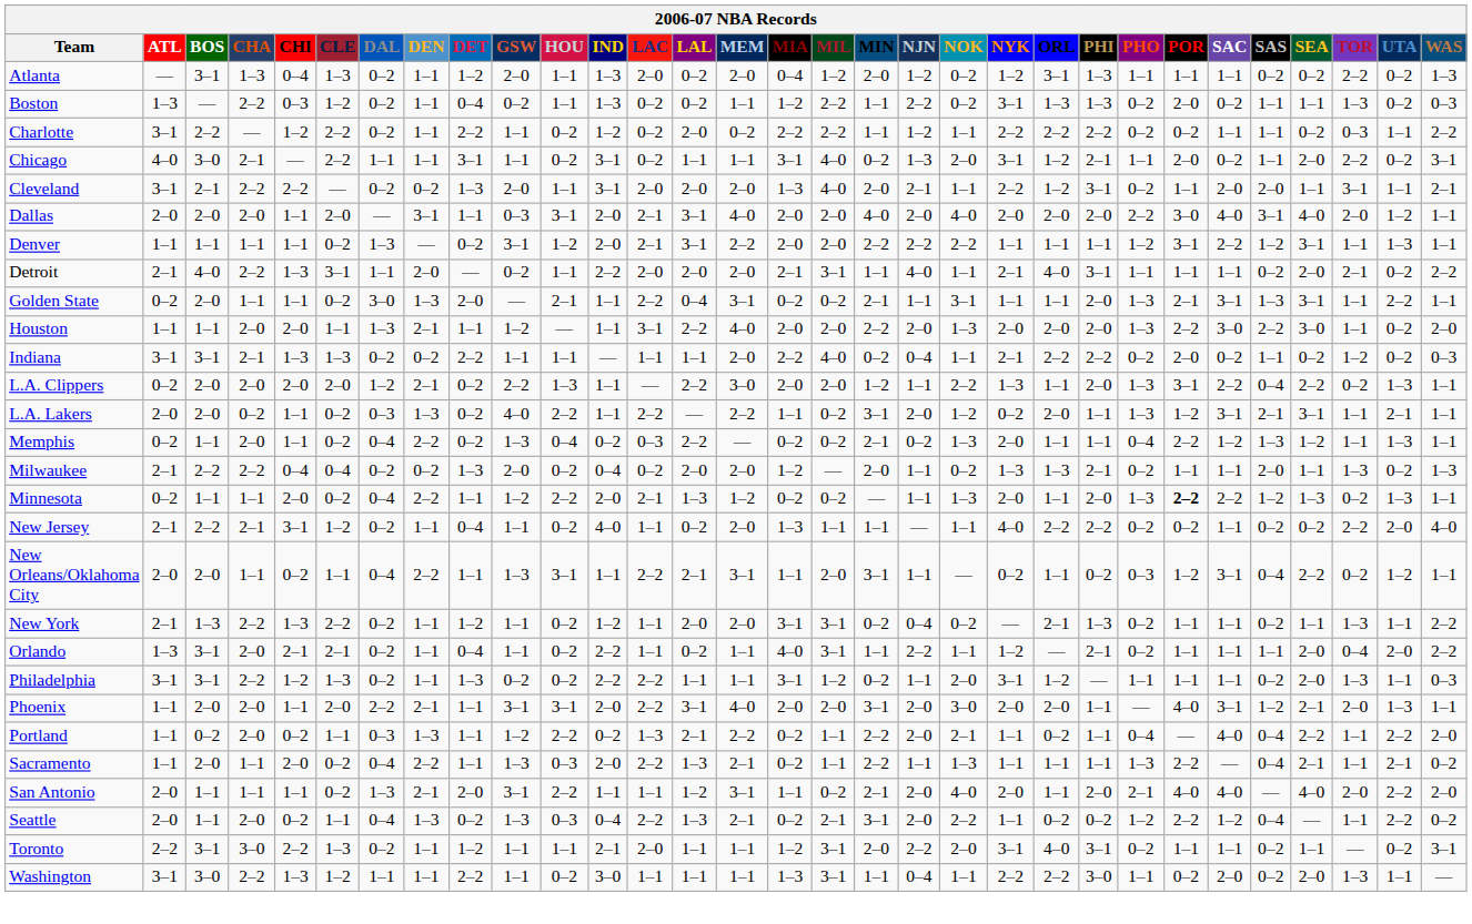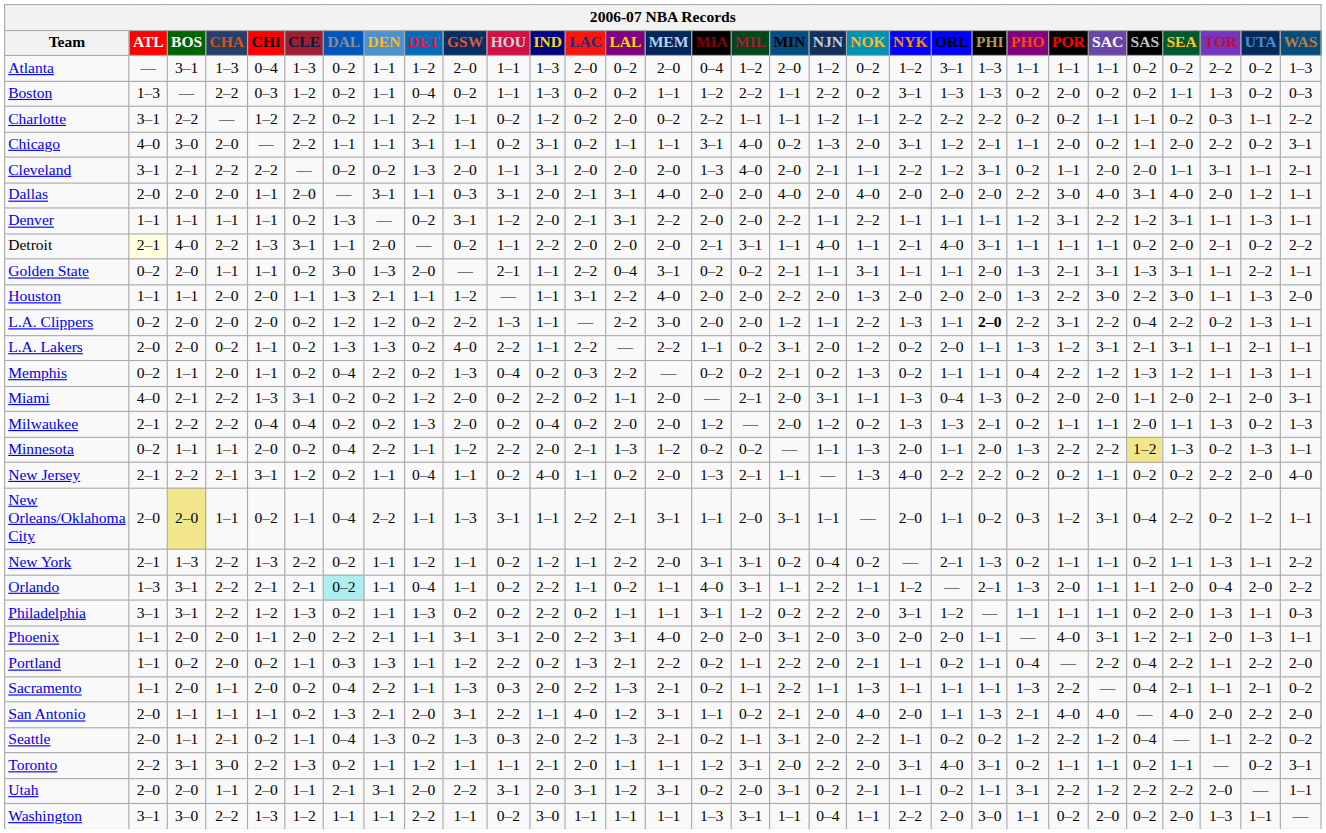Boston | SAS: 1–1 -> 0–2
Charlotte | MIL: 2–2 -> 1–1
Chicago | CHA: 2–1 -> 2–0
Denver | NJN: 2–2 -> 1–1
Detroit | ATL: no background -> lightyellow background
Houston | UTA: 0–2 -> 1–3
- row: Indiana | 3–1 | 3–1 | 2–1 | 1–3 | 1–3 | 0–2 | 0–2 | 2–2 | 1–1 | 1–1 | — | 1–1 | 1–1 | 2–0 | 2–2 | 4–0 | 0–2 | 0–4 | 1–1 | 2–1 | 2–2 | 2–2 | 0–2 | 2–0 | 0–2 | 1–1 | 0–2 | 1–2 | 0–2 | 0–3
L.A. Clippers | CLE: 2–0 -> 0–2
L.A. Clippers | DEN: 2–1 -> 1–2
L.A. Clippers | PHI: normal -> bold
L.A. Clippers | PHO: 1–3 -> 2–2
L.A. Lakers | DAL: 0–3 -> 1–3
Memphis | NYK: 2–0 -> 0–2
+ row: Miami | 4–0 | 2–1 | 2–2 | 1–3 | 3–1 | 0–2 | 0–2 | 1–2 | 2–0 | 0–2 | 2–2 | 0–2 | 1–1 | 2–0 | — | 2–1 | 2–0 | 3–1 | 1–1 | 1–3 | 0–4 | 1–3 | 0–2 | 2–0 | 2–0 | 1–1 | 2–0 | 2–1 | 2–0 | 3–1
Milwaukee | NJN: 1–1 -> 1–2
Minnesota | POR: bold -> normal
Minnesota | SAS: no background -> khaki background
New Jersey | MIL: 1–1 -> 2–1
New Jersey | NOK: 1–1 -> 1–3
New Orleans/Oklahoma City | BOS: no background -> khaki background
New Orleans/Oklahoma City | NYK: 0–2 -> 2–0
New York | LAL: 2–0 -> 2–2
Orlando | CHA: 2–0 -> 2–2
Orlando | DAL: no background -> paleturquoise background
Orlando | PHO: 0–2 -> 1–3
Orlando | POR: 1–1 -> 2–0
Philadelphia | LAC: 2–2 -> 0–2
Philadelphia | NJN: 1–1 -> 2–2
Portland | SAC: 4–0 -> 2–2
San Antonio | LAC: 1–1 -> 4–0
San Antonio | PHI: 2–0 -> 1–3
Seattle | CHA: 2–0 -> 2–1
Seattle | IND: 0–4 -> 2–0
Seattle | MIL: 2–1 -> 1–1
+ row: Utah | 2–0 | 2–0 | 1–1 | 2–0 | 1–1 | 2–1 | 3–1 | 2–0 | 2–2 | 3–1 | 2–0 | 3–1 | 1–2 | 3–1 | 0–2 | 2–0 | 3–1 | 0–2 | 2–1 | 1–1 | 0–2 | 1–1 | 3–1 | 2–2 | 1–2 | 2–2 | 2–2 | 2–0 | — | 1–1
Washington | ORL: 2–2 -> 2–0
